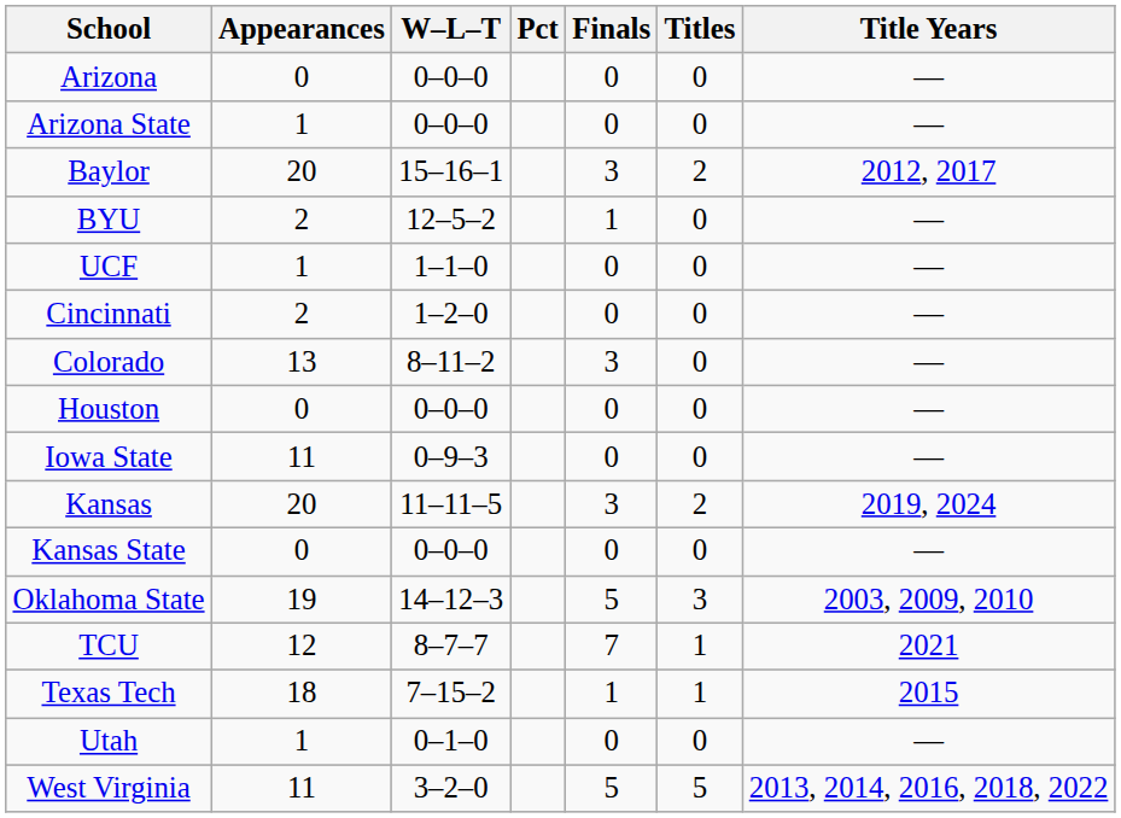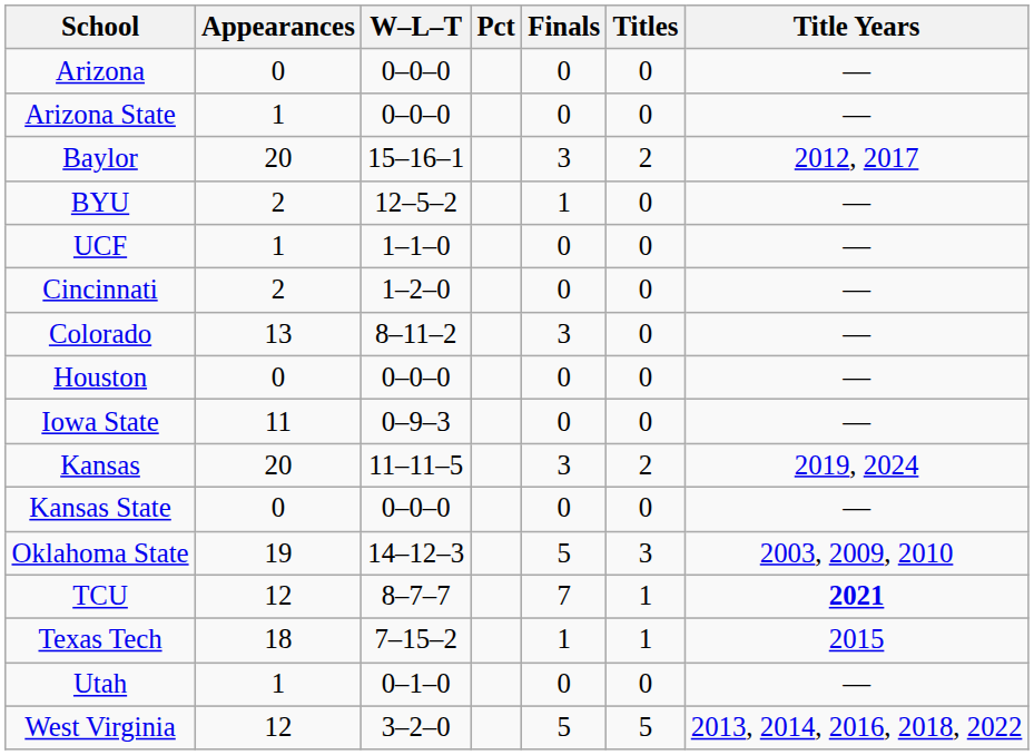TCU | Title Years: normal -> bold
West Virginia | Appearances: 11 -> 12
